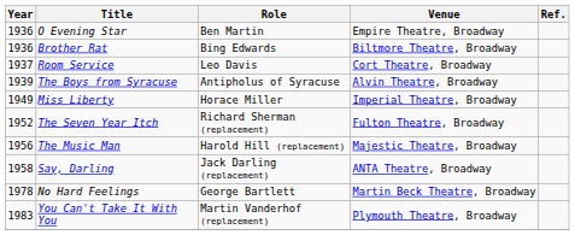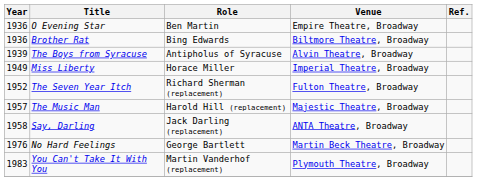- row: 1937 | Room Service | Leo Davis | Cort Theatre, Broadway
The Music Man | Year: 1956 -> 1957
No Hard Feelings | Year: 1978 -> 1976
